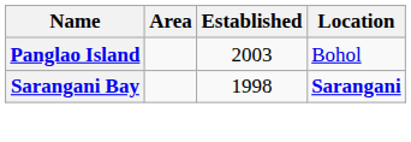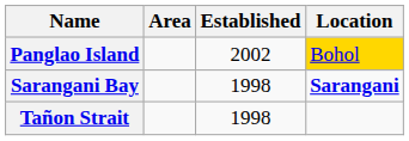Panglao Island | Established: 2003 -> 2002
Panglao Island | Location: no background -> gold background
+ row: Tañon Strait | 1998
